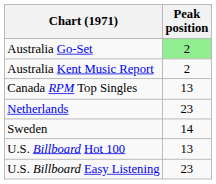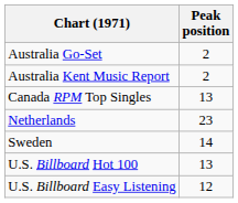Australia Go-Set | Peak position: lightgreen background -> no background
U.S. Billboard Easy Listening | Peak position: 23 -> 12
